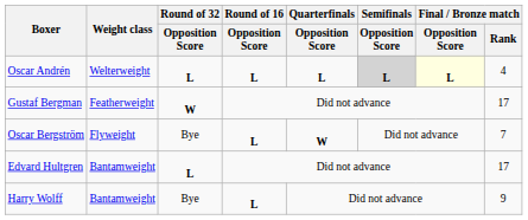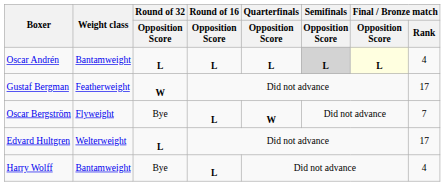Oscar Andrén | Weight class: Welterweight -> Bantamweight
Edvard Hultgren | Weight class: Bantamweight -> Welterweight
Harry Wolff | Final / Bronze match / Rank: 9 -> 4
